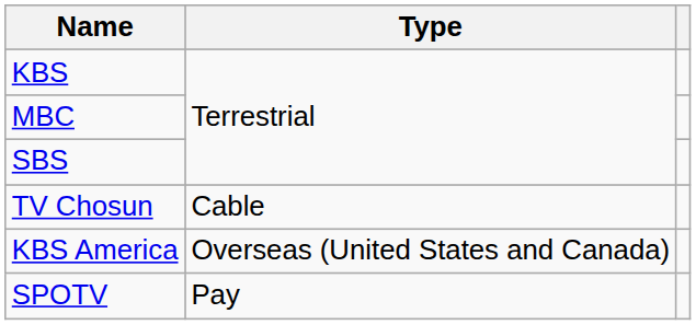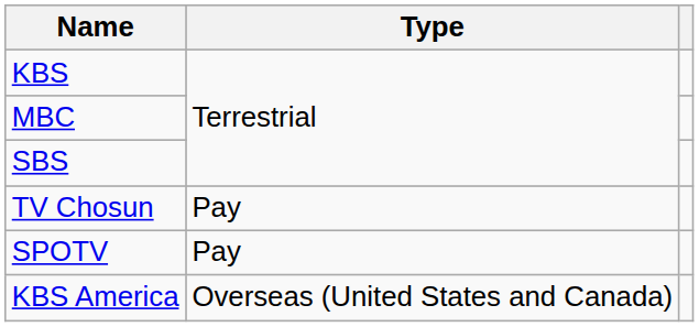TV Chosun | Type: Cable -> Pay
rows swapped: SPOTV <-> KBS America
